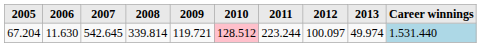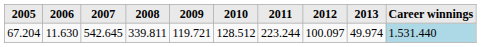67.204 | 2008: 339.814 -> 339.811
67.204 | 2010: pink background -> no background
